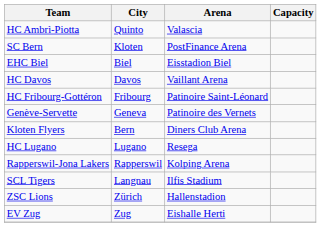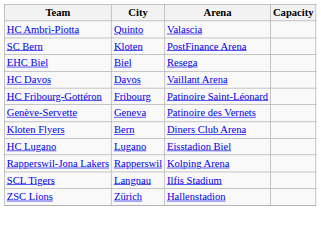EHC Biel | Arena: Eisstadion Biel -> Resega
HC Lugano | Arena: Resega -> Eisstadion Biel
- row: EV Zug | Zug | Eishalle Herti
